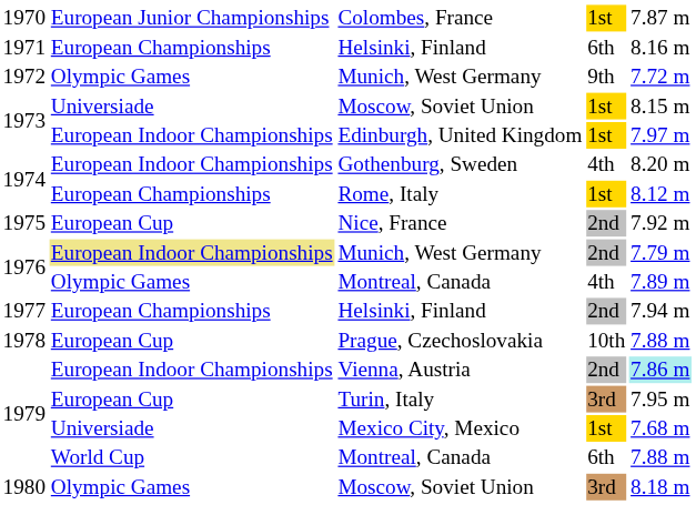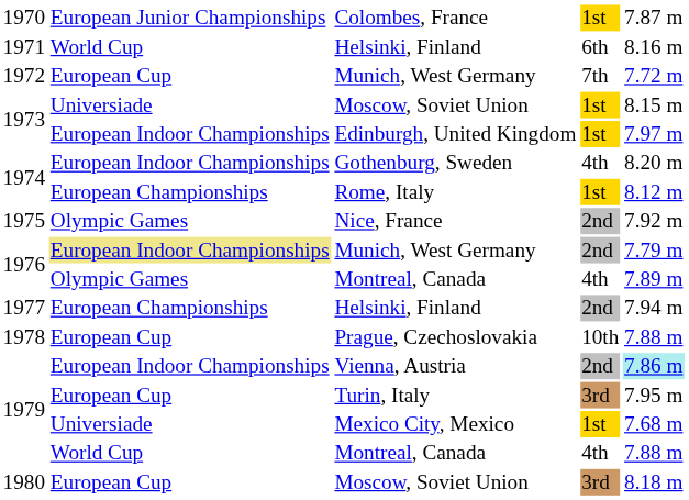1971 / Helsinki, Finland | column 2: European Championships -> World Cup
1972 / Munich, West Germany | column 2: Olympic Games -> European Cup
1972 / Munich, West Germany | column 4: 9th -> 7th
Nice, France | column 2: European Cup -> Olympic Games
1979 / Montreal, Canada | column 4: 6th -> 4th
1980 / Moscow, Soviet Union | column 2: Olympic Games -> European Cup
